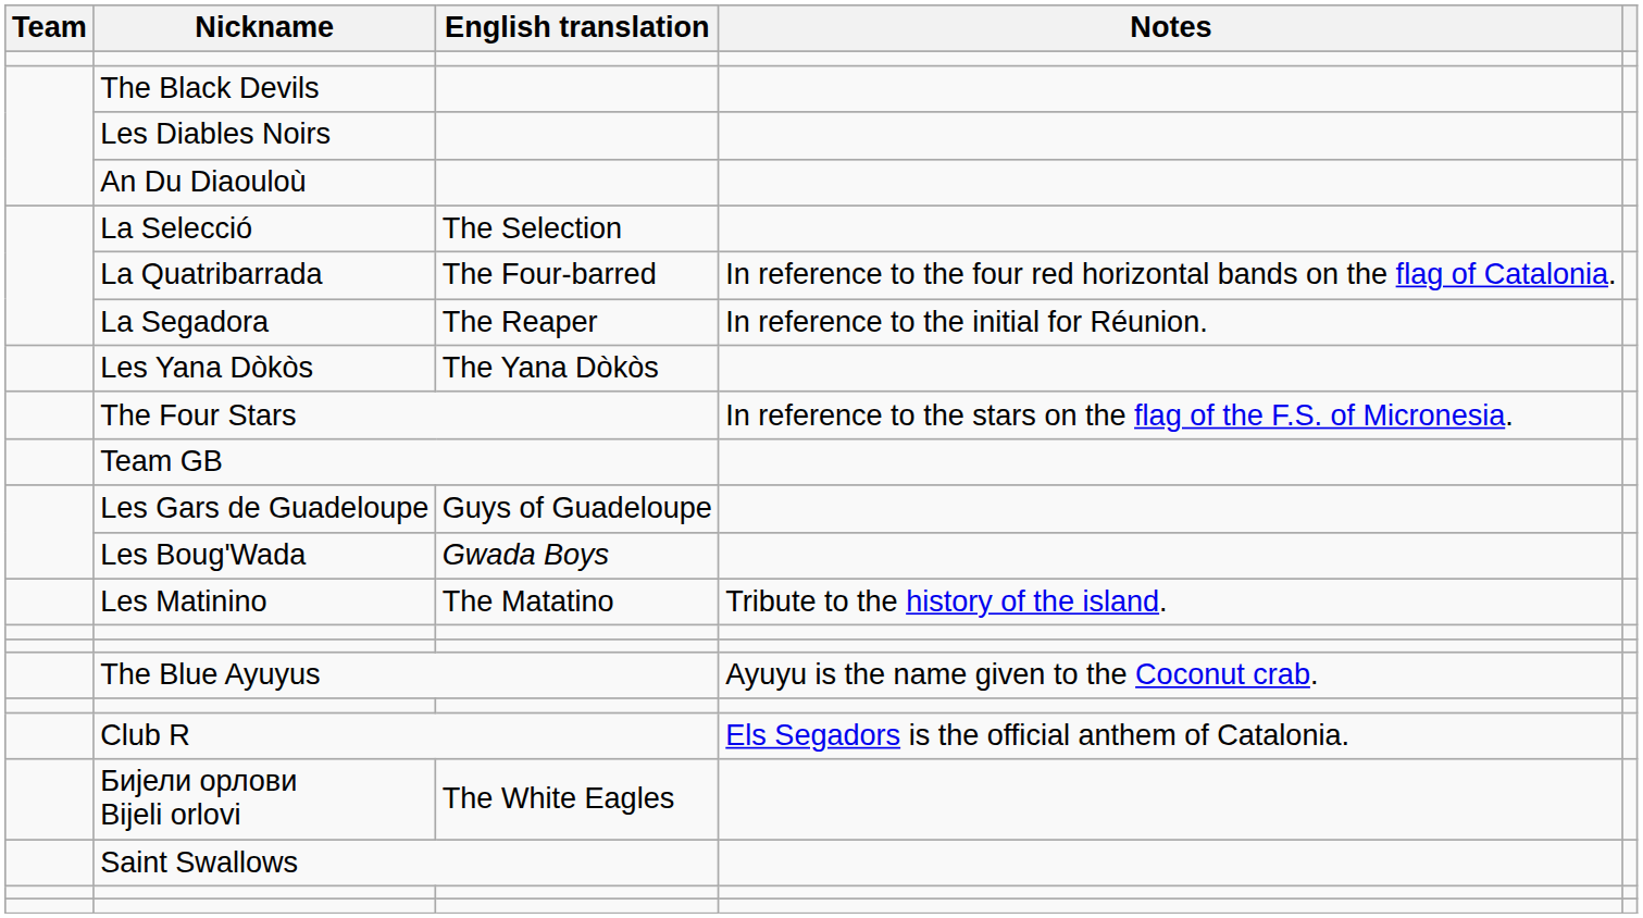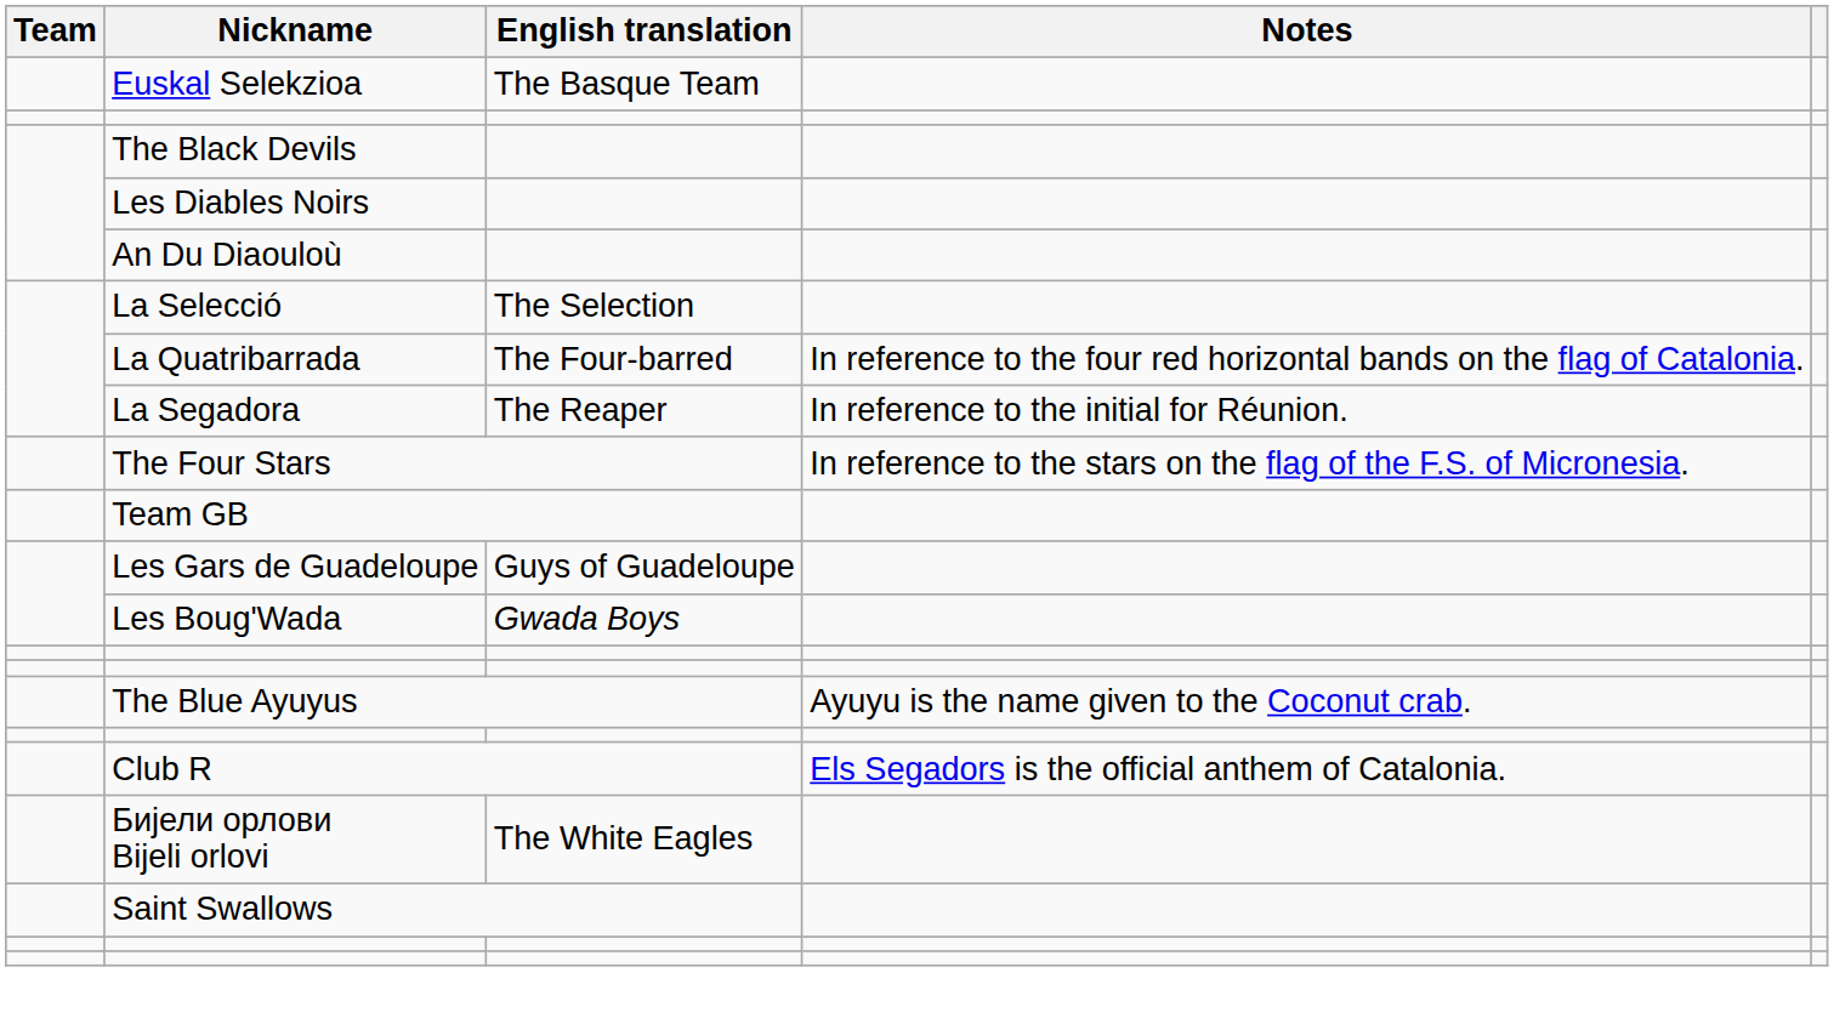+ row: Euskal Selekzioa | The Basque Team
- row: Les Yana Dòkòs | The Yana Dòkòs
- row: Les Matinino | The Matatino | Tribute to the history of the island.
